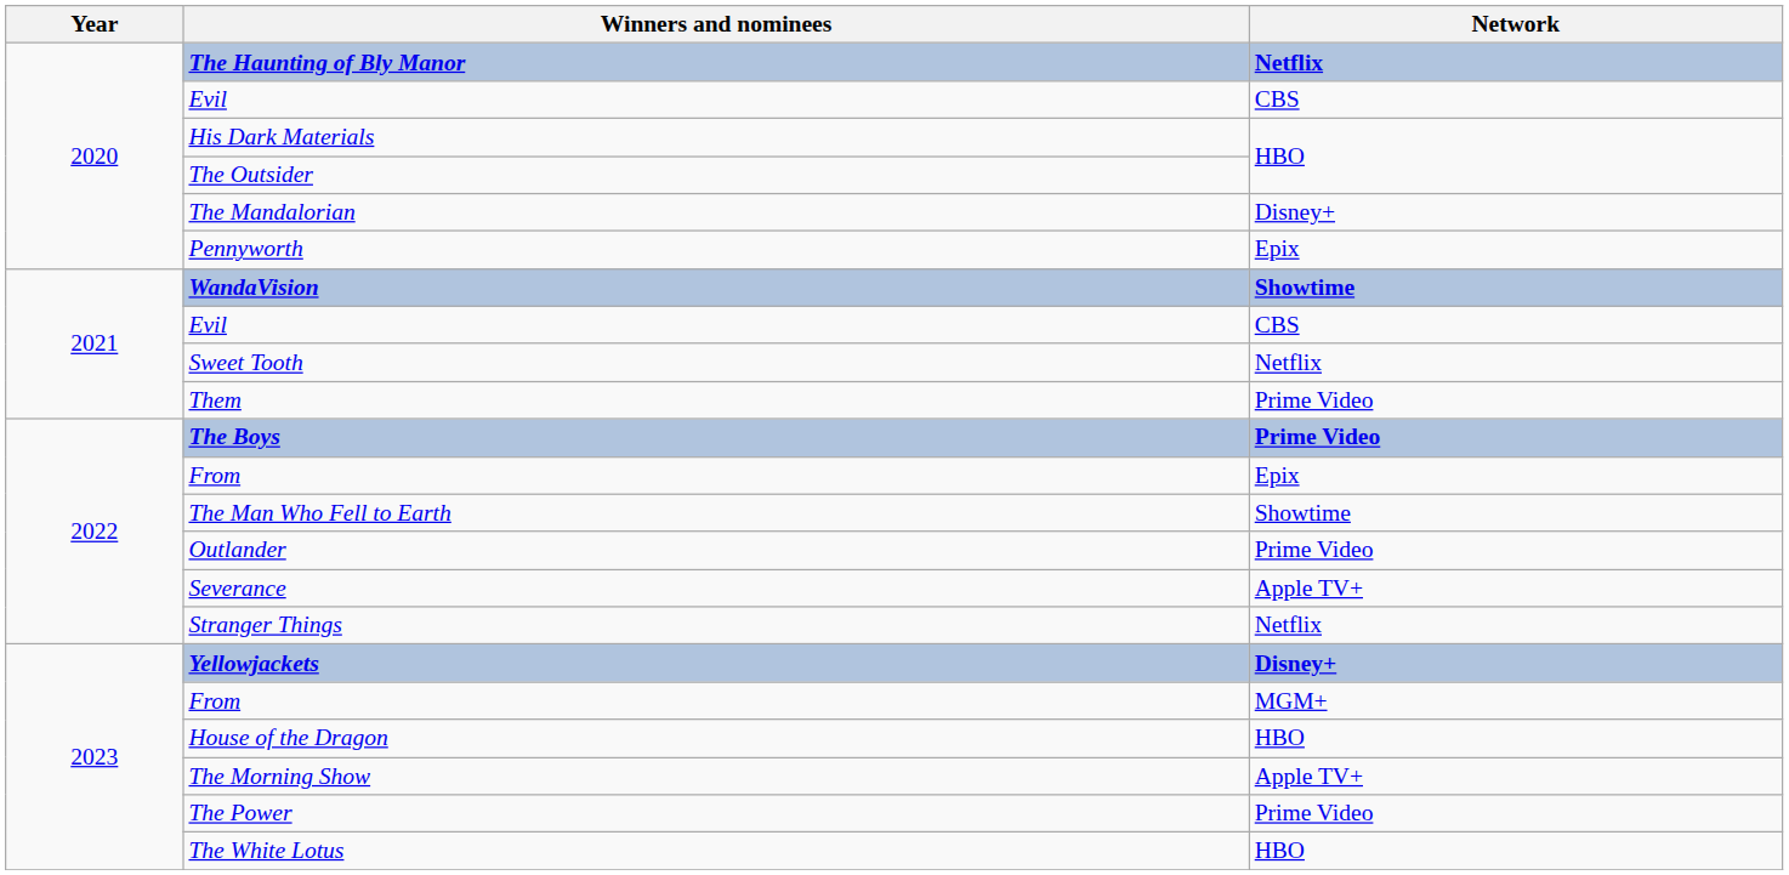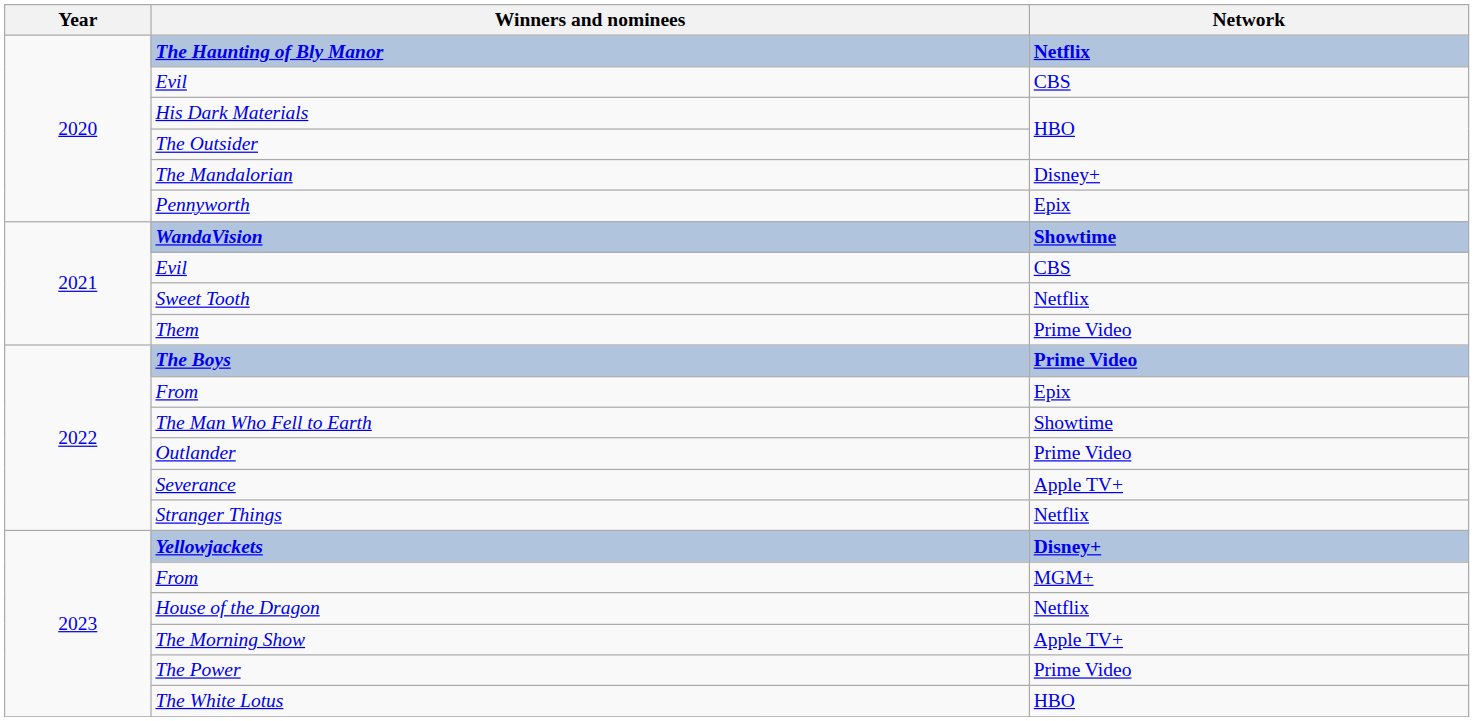House of the Dragon | Network: HBO -> Netflix
